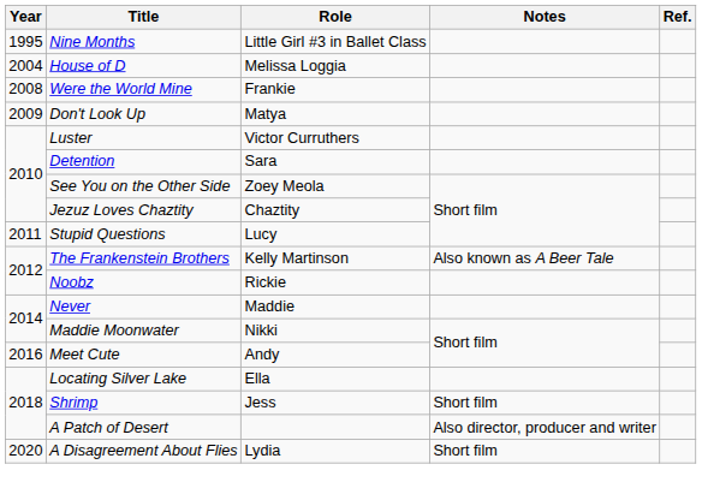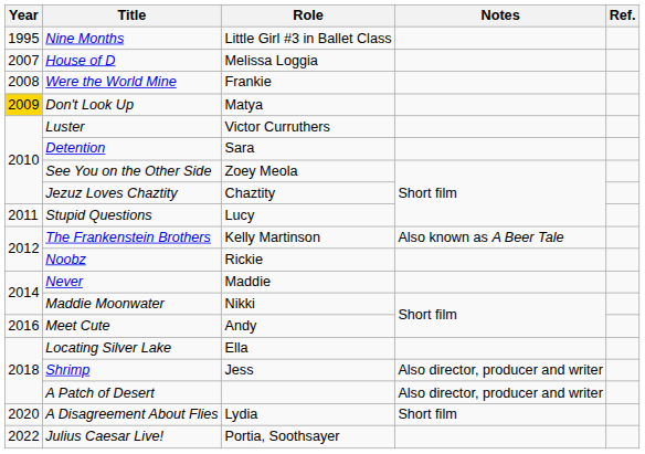House of D | Year: 2004 -> 2007
Don't Look Up | Year: no background -> gold background
Shrimp | Notes: Short film -> Also director, producer and writer
+ row: 2022 | Julius Caesar Live! | Portia, Soothsayer
